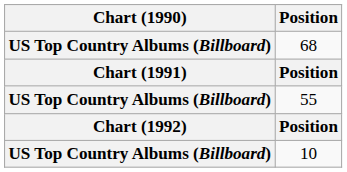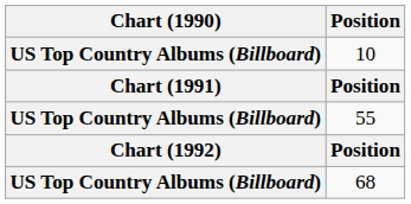rows swapped: 10 <-> 68
